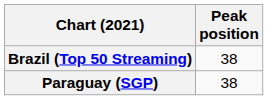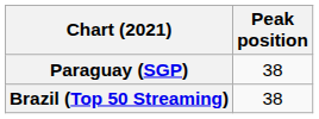rows swapped: Brazil (Top 50 Streaming) <-> Paraguay (SGP)
